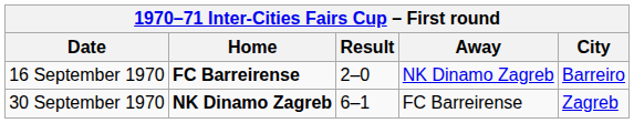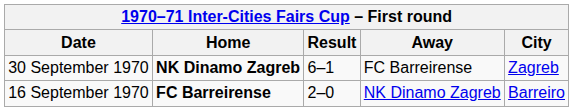rows swapped: 16 September 1970 <-> 30 September 1970
